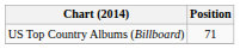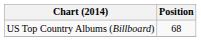US Top Country Albums (Billboard) | Position: 71 -> 68
